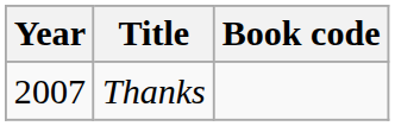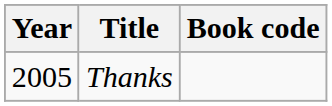Thanks | Year: 2007 -> 2005
